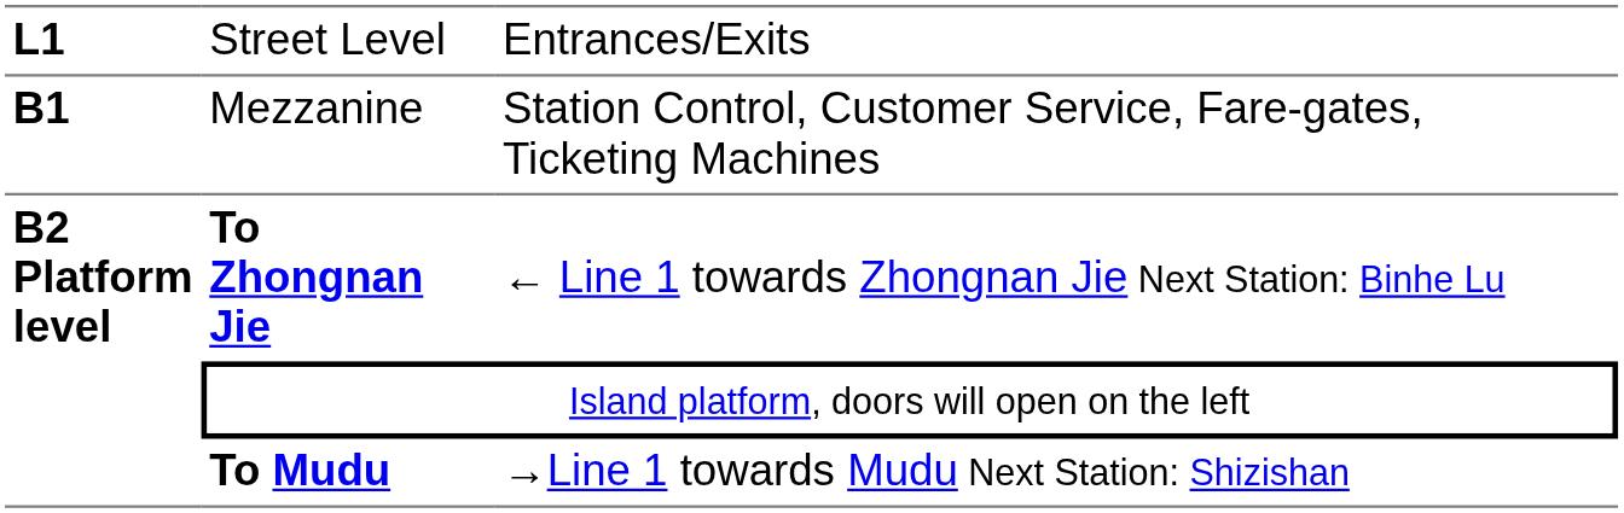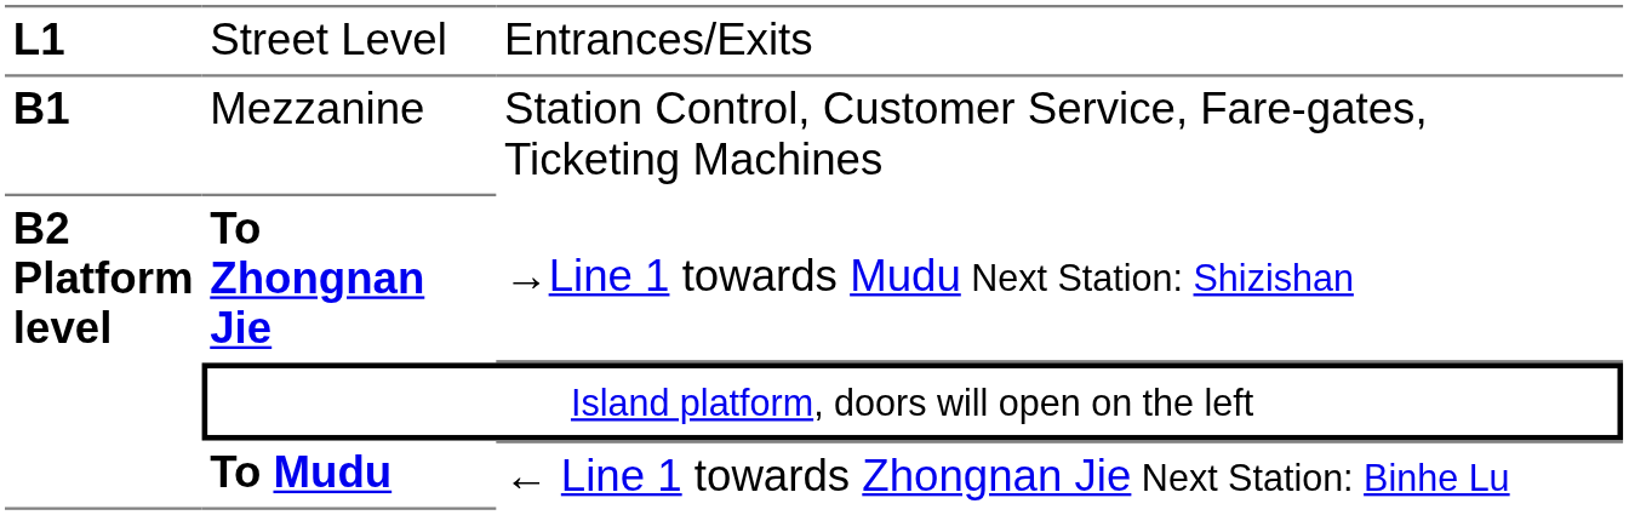To Zhongnan Jie | column 3: ← Line 1 towards Zhongnan Jie Next Station: Binhe Lu -> →Line 1 towards Mudu Next Station: Shizishan
To Mudu | column 3: →Line 1 towards Mudu Next Station: Shizishan -> ← Line 1 towards Zhongnan Jie Next Station: Binhe Lu
